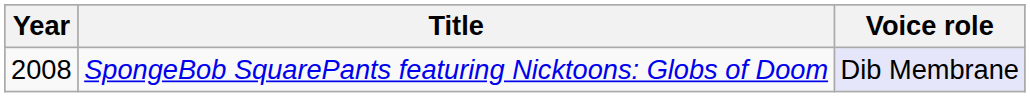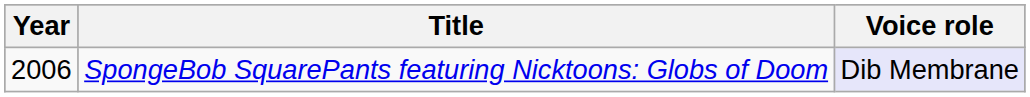SpongeBob SquarePants featuring Nicktoons: Globs of Doom | Year: 2008 -> 2006
